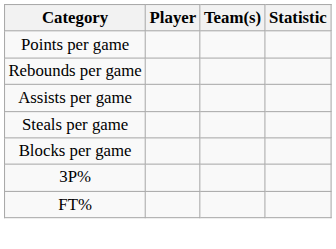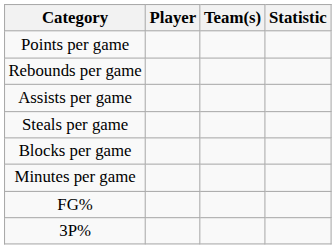+ row: Minutes per game
+ row: FG%
- row: FT%
